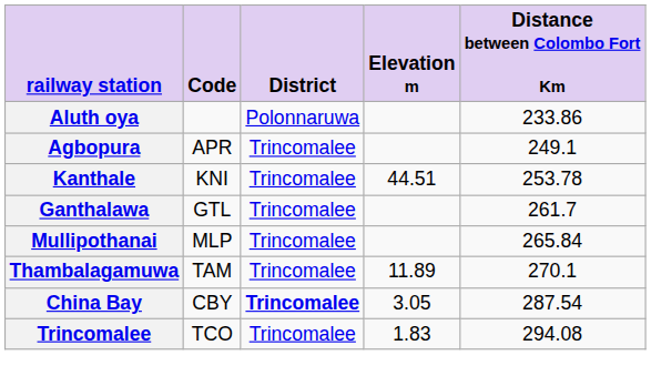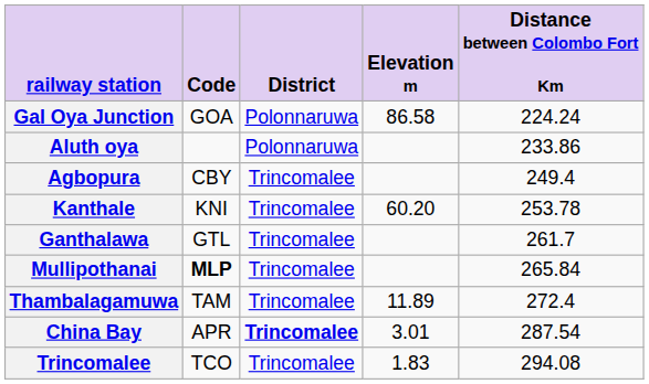+ row: Gal Oya Junction | GOA | Polonnaruwa | 86.58 | 224.24
Agbopura | Code: APR -> CBY
Agbopura | Distance between Colombo Fort Km: 249.1 -> 249.4
Kanthale | Elevation m: 44.51 -> 60.20
Mullipothanai | Code: normal -> bold
Thambalagamuwa | Distance between Colombo Fort Km: 270.1 -> 272.4
China Bay | Code: CBY -> APR
China Bay | Elevation m: 3.05 -> 3.01
